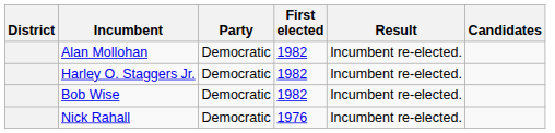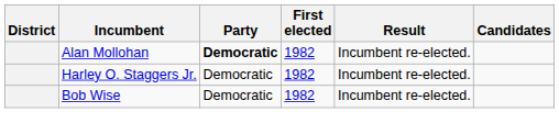Alan Mollohan | Party: normal -> bold
- row: Nick Rahall | Democratic | 1976 | Incumbent re-elected.
